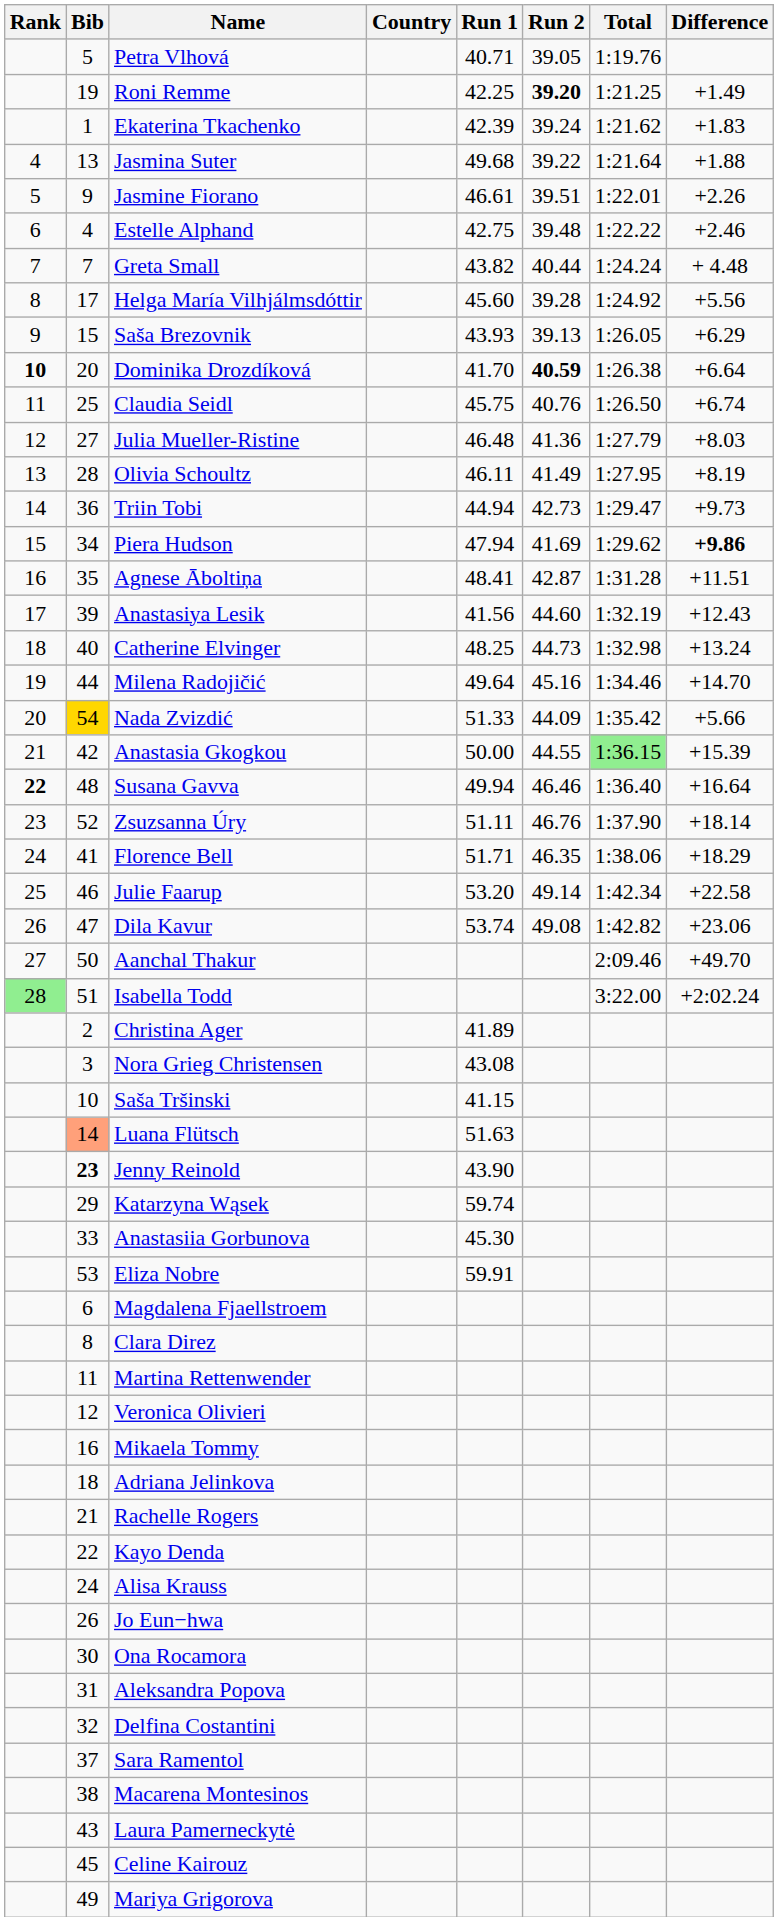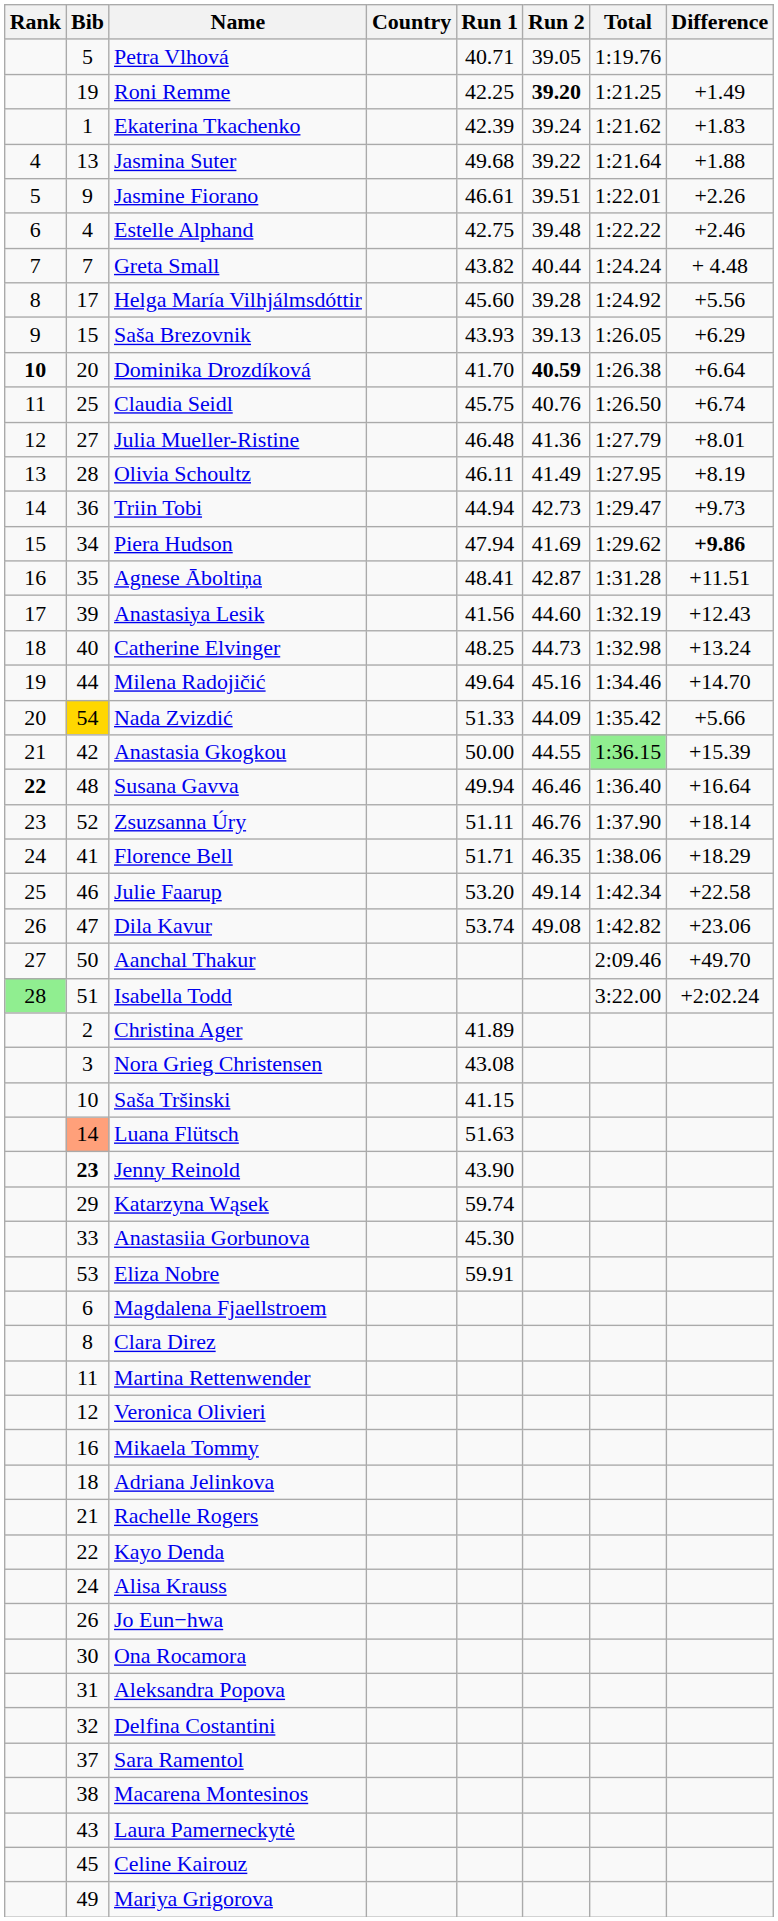Julia Mueller-Ristine | Difference: +8.03 -> +8.01
